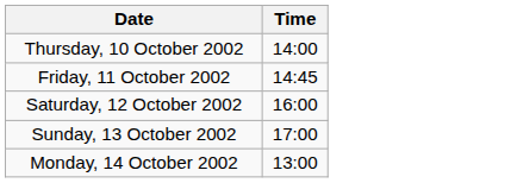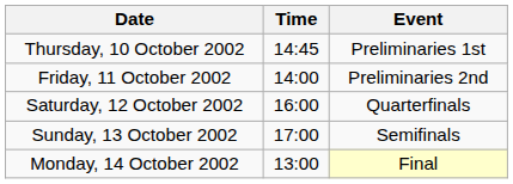+ column: Event | Preliminaries 1st | Preliminaries 2nd | Quarterfinals | Semifinals | Final
Thursday, 10 October 2002 | Time: 14:00 -> 14:45
Friday, 11 October 2002 | Time: 14:45 -> 14:00
